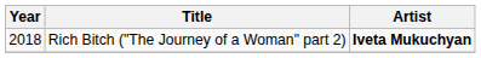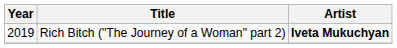Rich Bitch ("The Journey of a Woman" part 2) | Year: 2018 -> 2019
